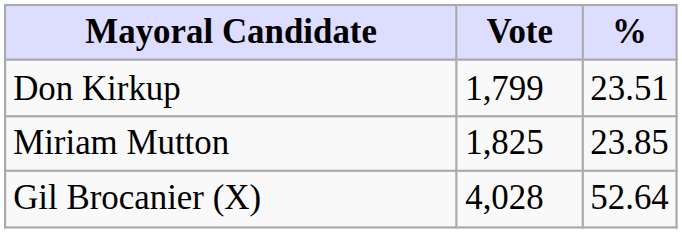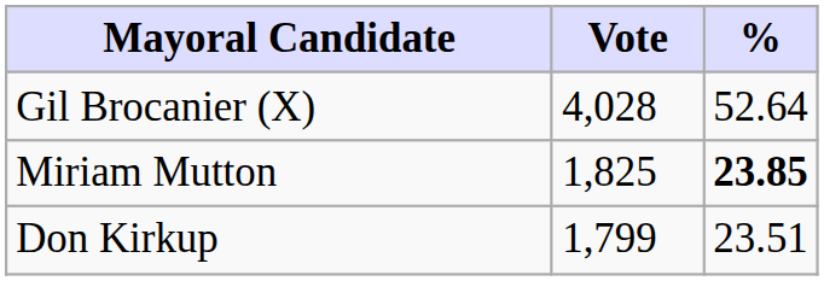rows swapped: Gil Brocanier (X) <-> Don Kirkup
Miriam Mutton | %: normal -> bold
